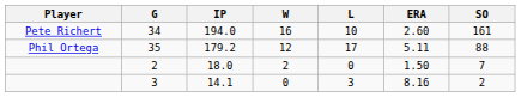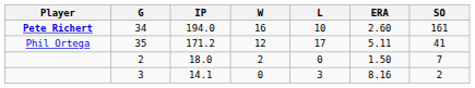34 | Player: normal -> bold
35 | IP: 179.2 -> 171.2
35 | SO: 88 -> 41
